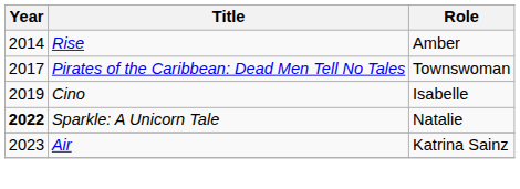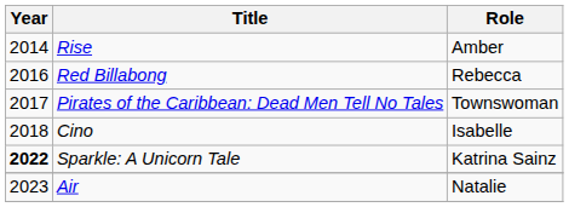+ row: 2016 | Red Billabong | Rebecca
Cino | Year: 2019 -> 2018
Sparkle: A Unicorn Tale | Role: Natalie -> Katrina Sainz
Air | Role: Katrina Sainz -> Natalie
